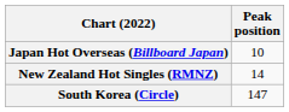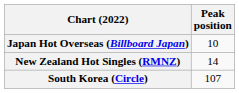South Korea (Circle) | Peak position: 147 -> 107
